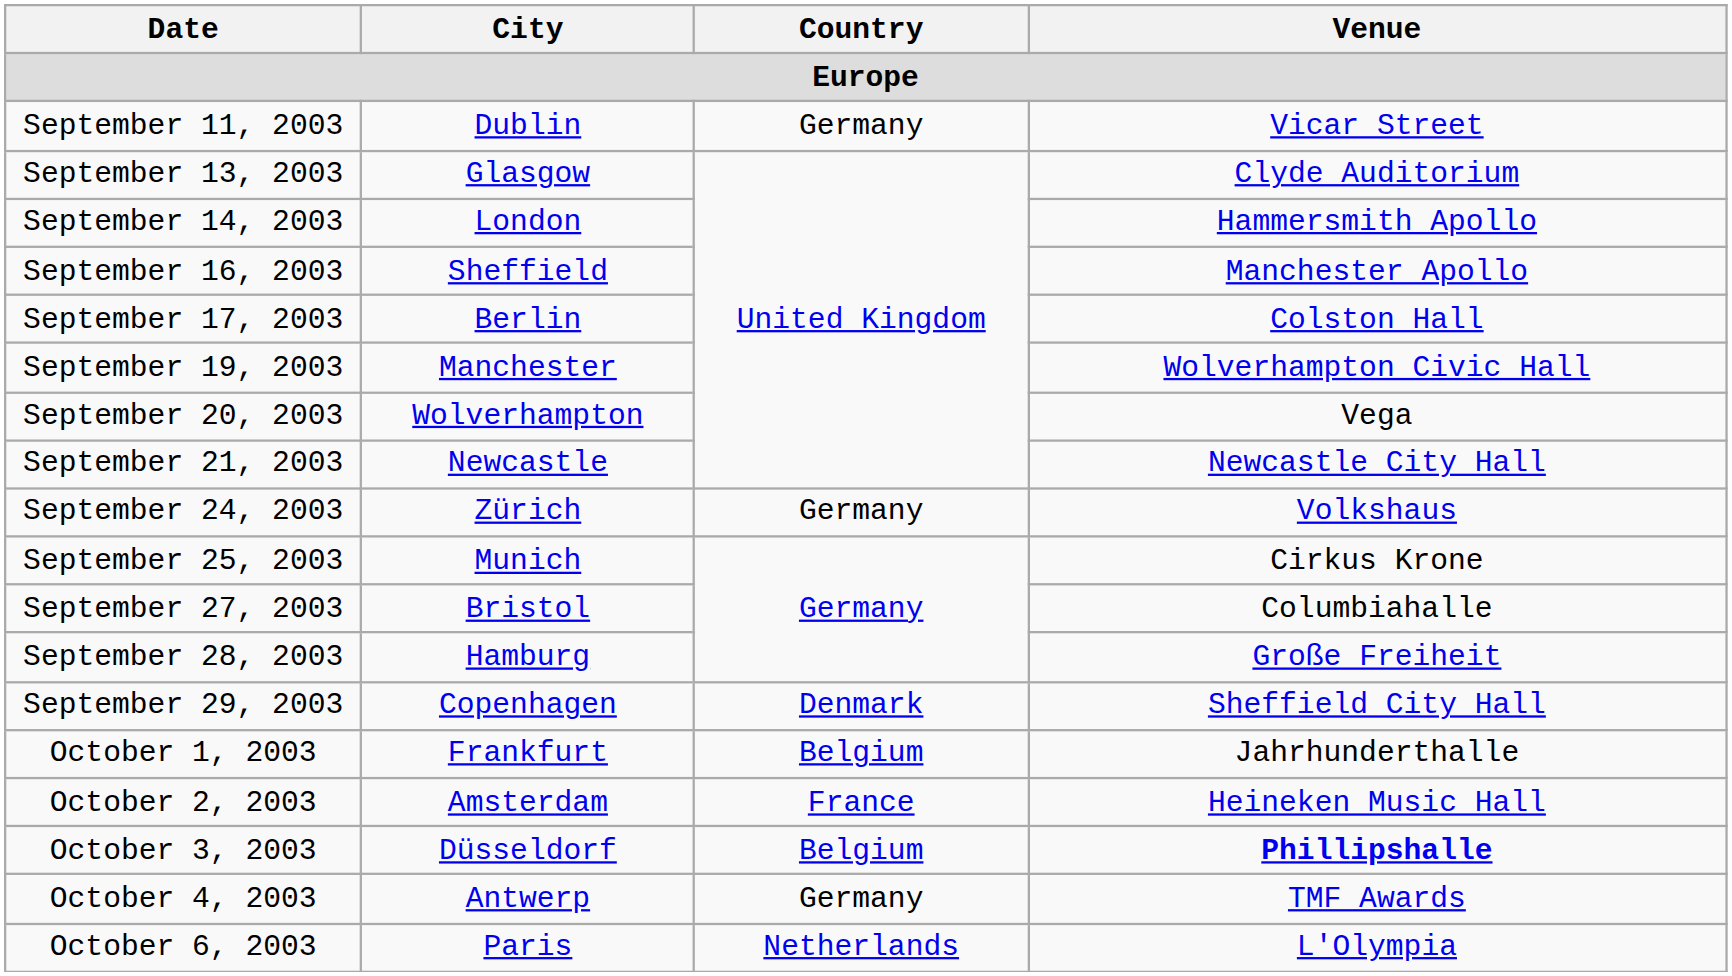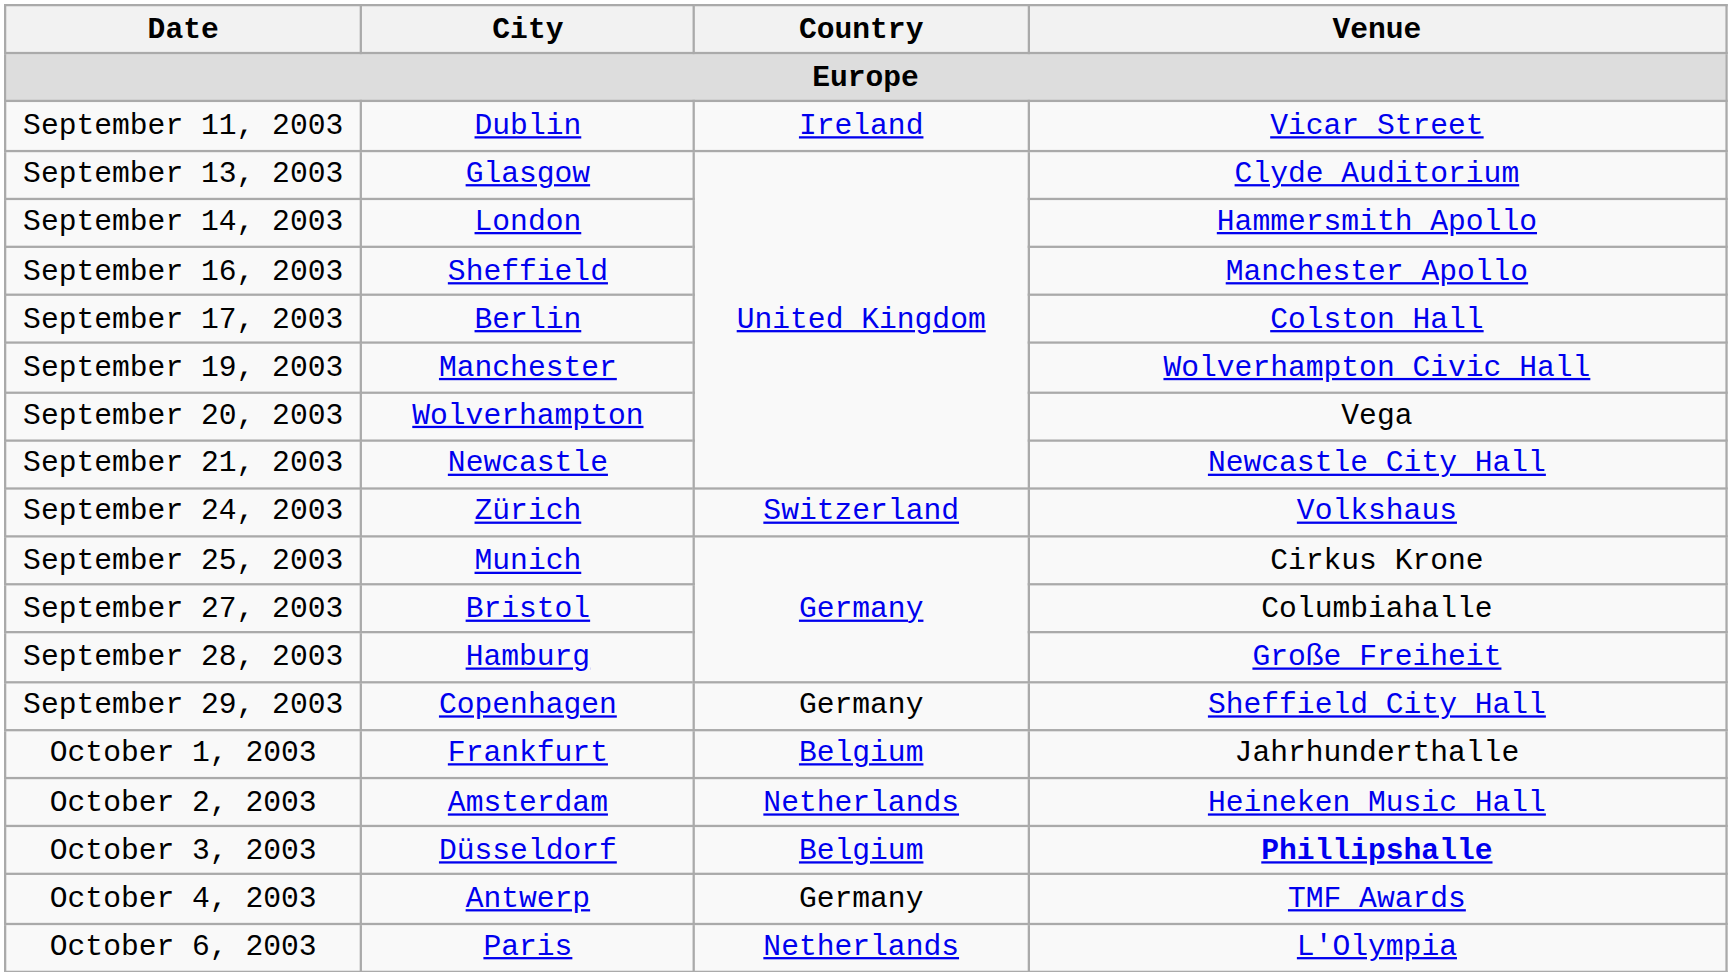September 11, 2003 | Country: Germany -> Ireland
September 24, 2003 | Country: Germany -> Switzerland
September 29, 2003 | Country: Denmark -> Germany
October 2, 2003 | Country: France -> Netherlands
